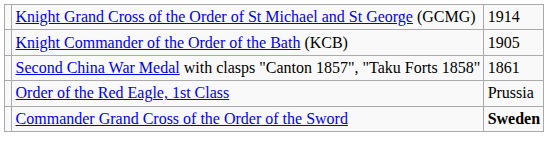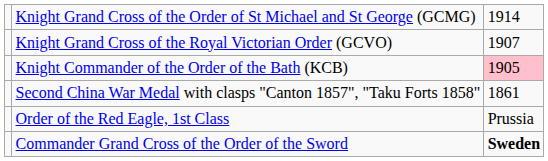+ row: Knight Grand Cross of the Royal Victorian Order (GCVO) | 1907
Knight Commander of the Order of the Bath (KCB) | column 3: no background -> pink background
